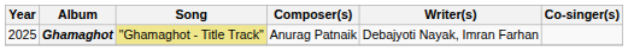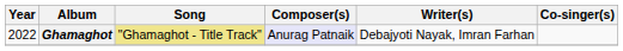Ghamaghot | Year: 2025 -> 2022
Ghamaghot | Composer(s): no background -> lavender background
